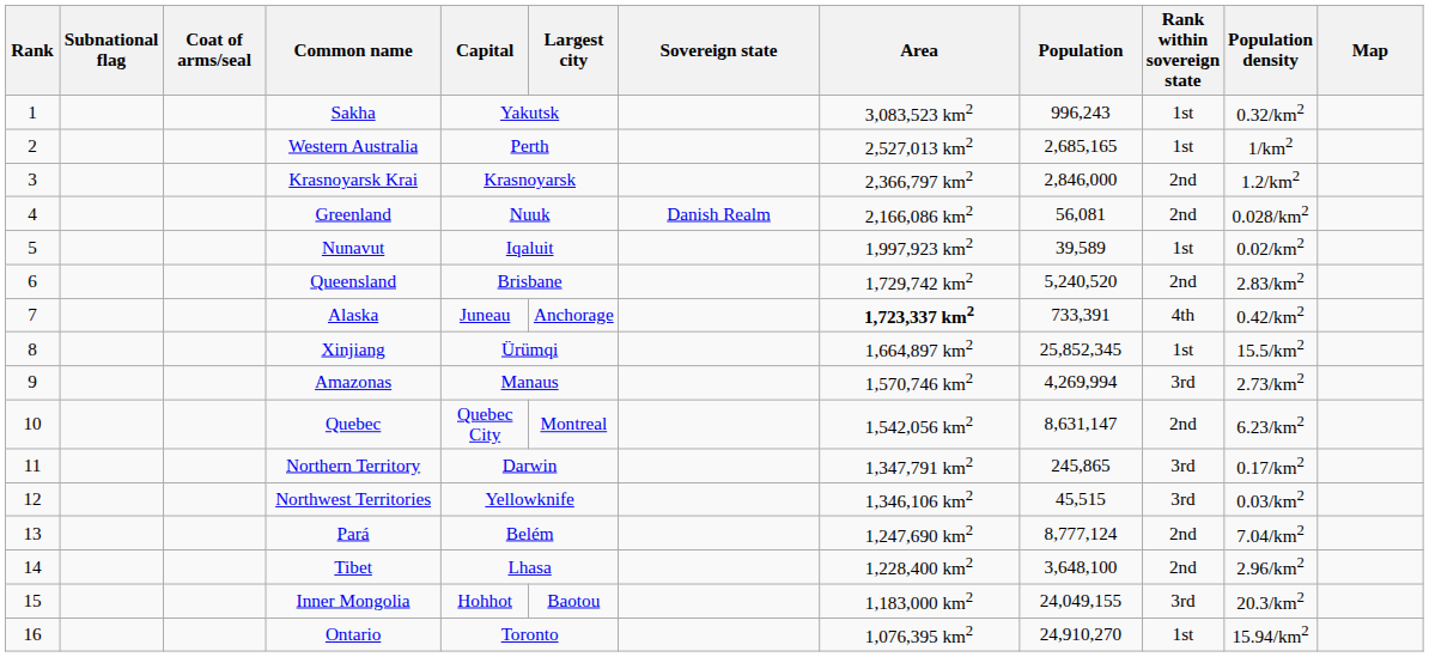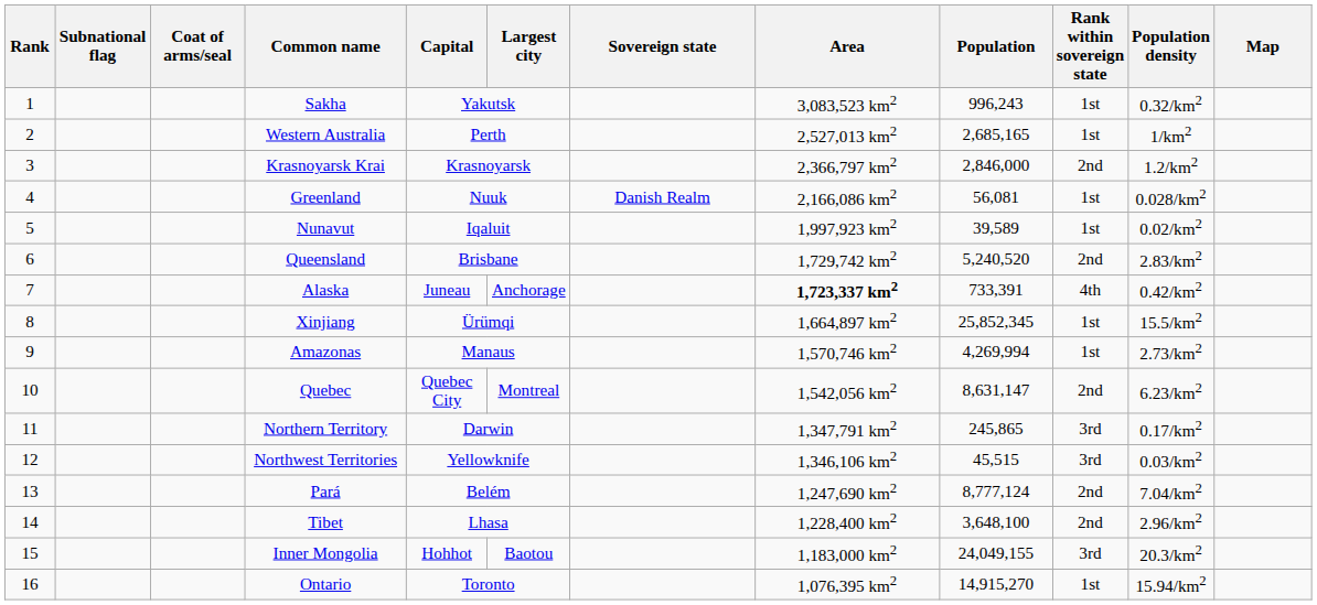Greenland | Rank within sovereign state: 2nd -> 1st
Amazonas | Rank within sovereign state: 3rd -> 1st
Ontario | Population: 24,910,270 -> 14,915,270
